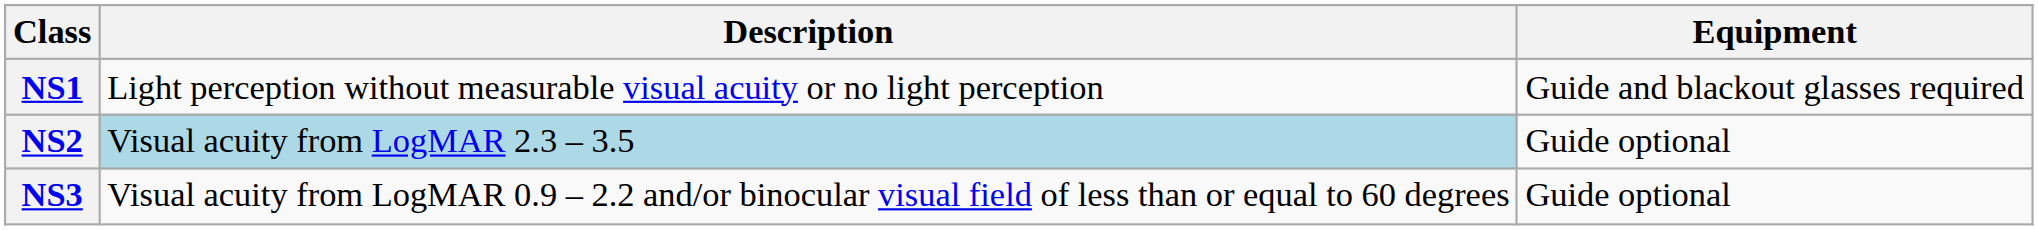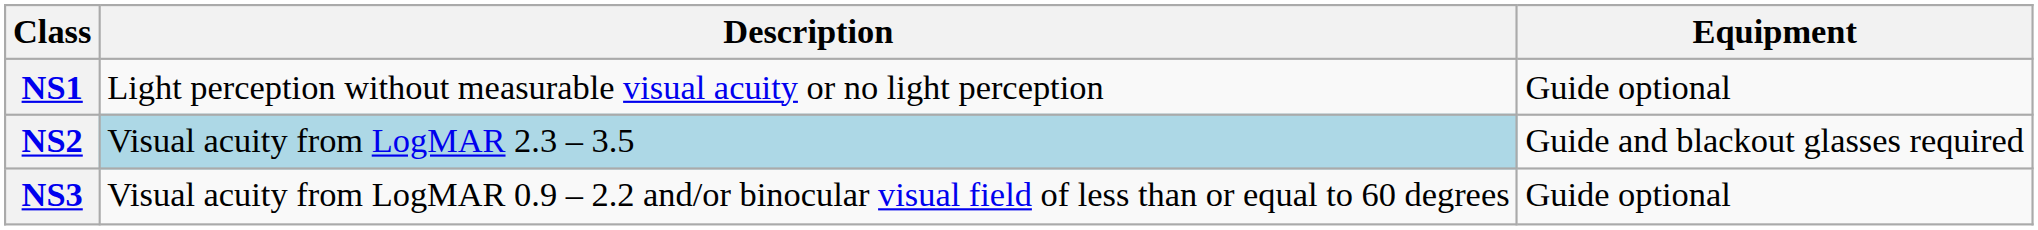NS1 | Equipment: Guide and blackout glasses required -> Guide optional
NS2 | Equipment: Guide optional -> Guide and blackout glasses required
